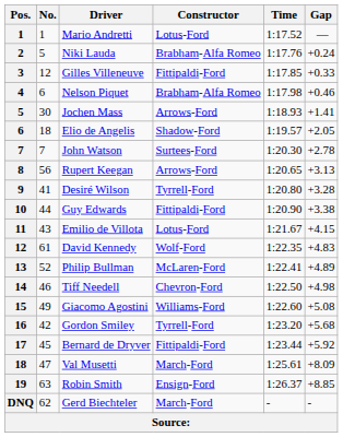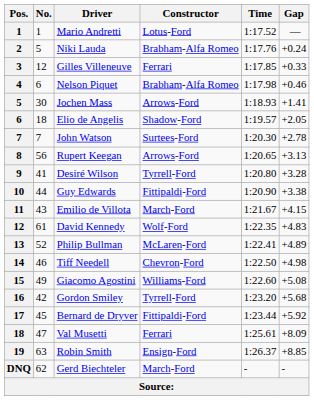Gilles Villeneuve | Constructor: Fittipaldi-Ford -> Ferrari
Emilio de Villota | Constructor: Lotus-Ford -> March-Ford
Val Musetti | Constructor: March-Ford -> Ferrari
